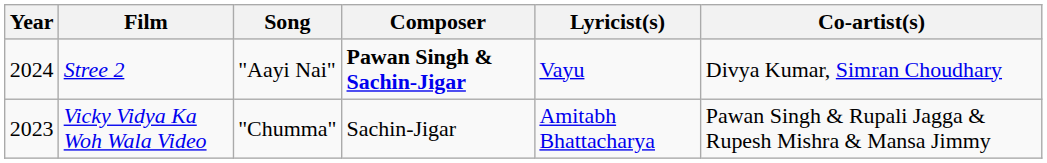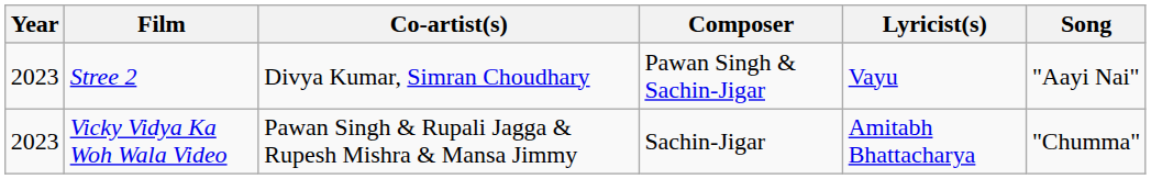columns swapped: Song <-> Co-artist(s)
Stree 2 | Year: 2024 -> 2023
Stree 2 | Composer: bold -> normal
